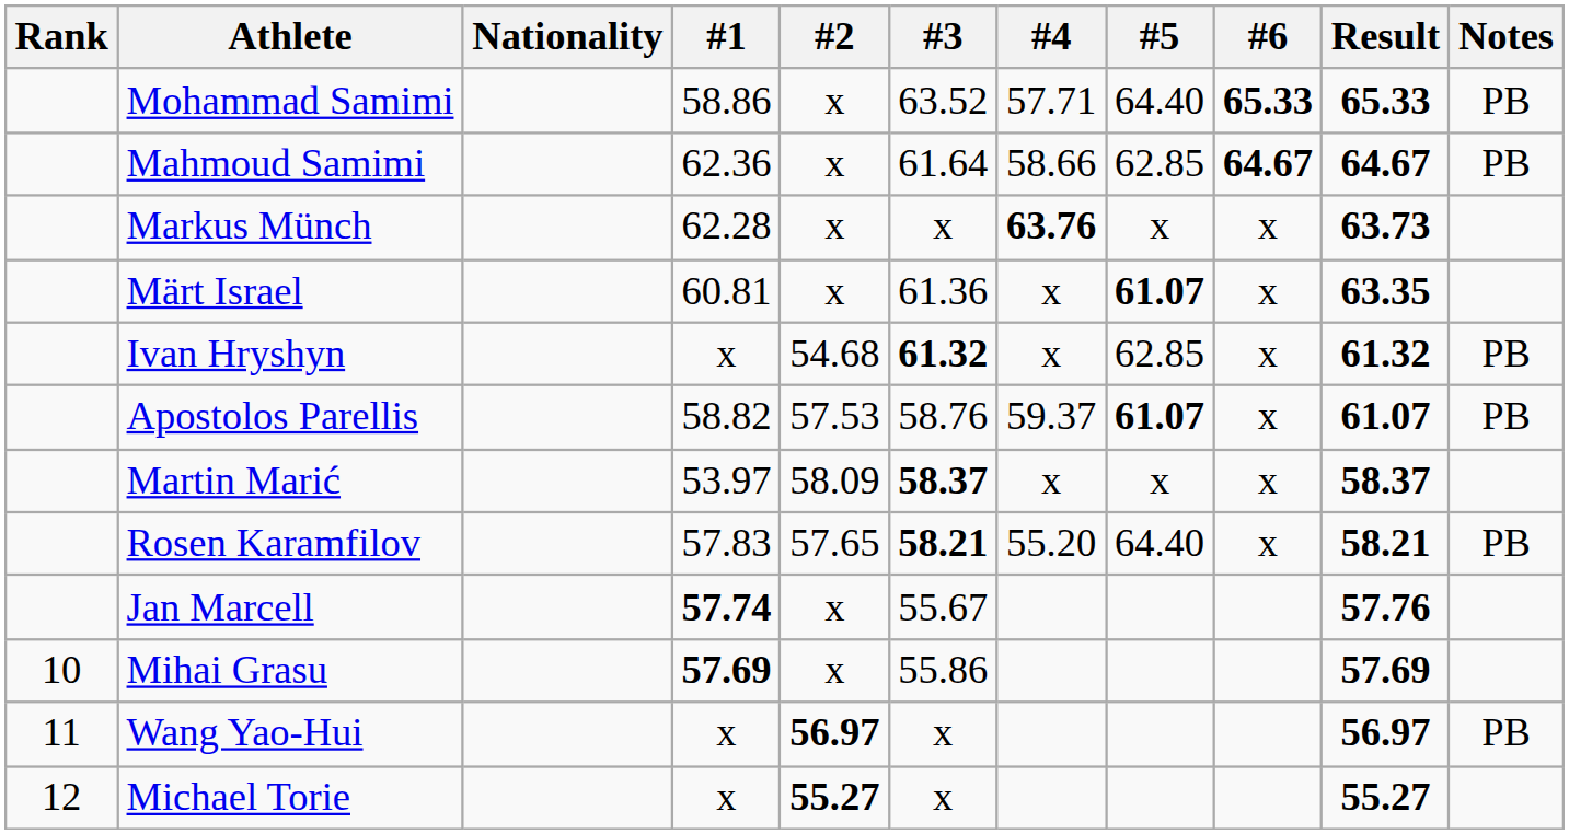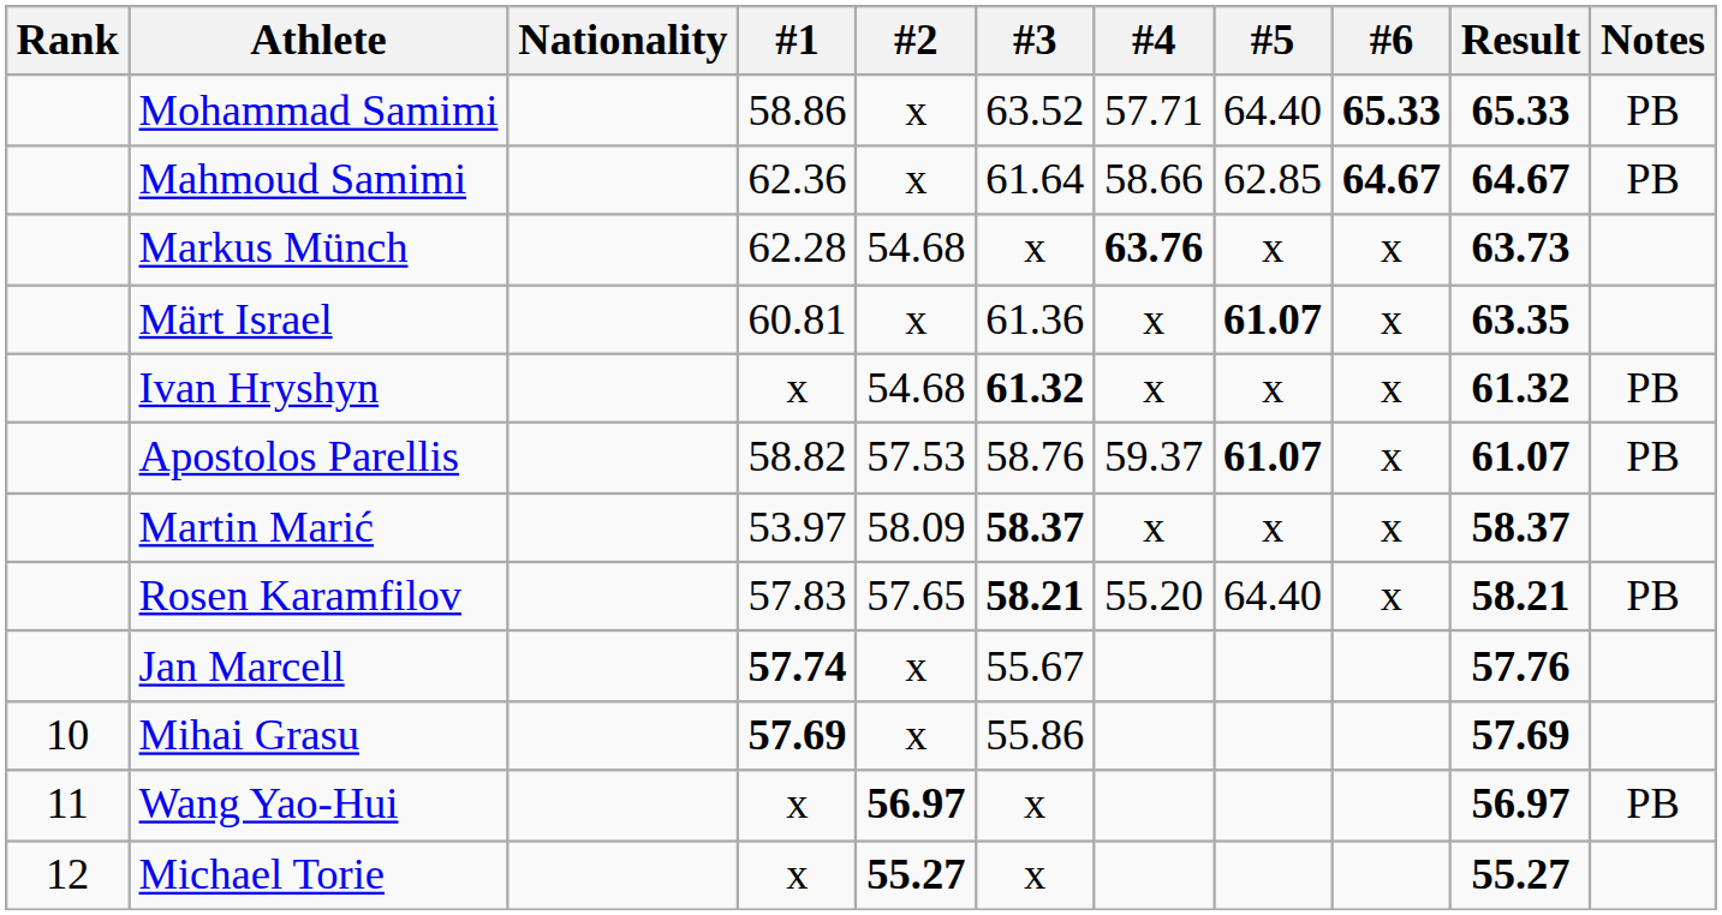Markus Münch | #2: x -> 54.68
Ivan Hryshyn | #5: 62.85 -> x
